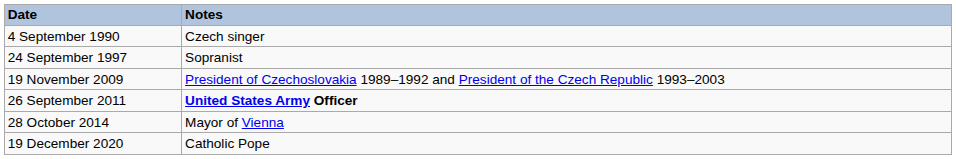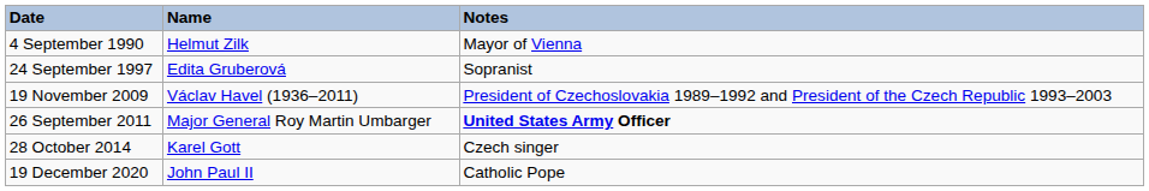+ column: Name | Helmut Zilk | Edita Gruberová | Václav Havel (1936–2011) | Major General Roy Martin Umbarger | Karel Gott | John Paul II
4 September 1990 | Notes: Czech singer -> Mayor of Vienna
28 October 2014 | Notes: Mayor of Vienna -> Czech singer
